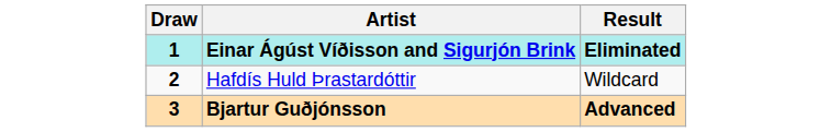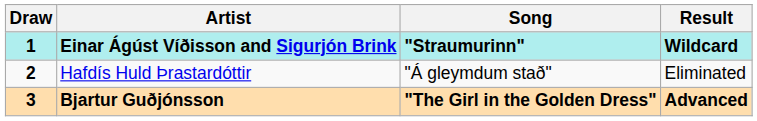+ column: Song | "Straumurinn" | "Á gleymdum stað" | "The Girl in the Golden Dress"
Einar Ágúst Víðisson and Sigurjón Brink | Result: Eliminated -> Wildcard
Hafdís Huld Þrastardóttir | Result: Wildcard -> Eliminated
